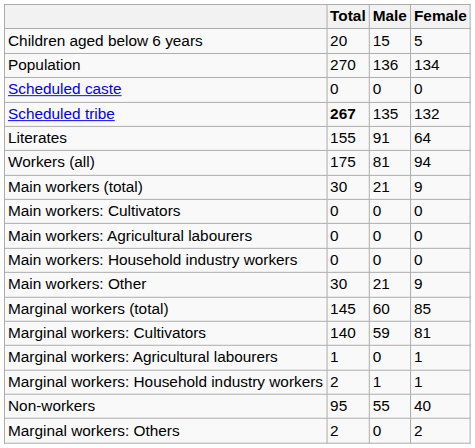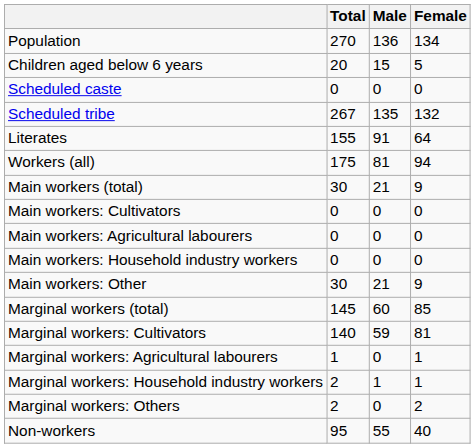rows swapped: Population <-> Children aged below 6 years
Scheduled tribe | Total: bold -> normal
rows swapped: Marginal workers: Others <-> Non-workers
